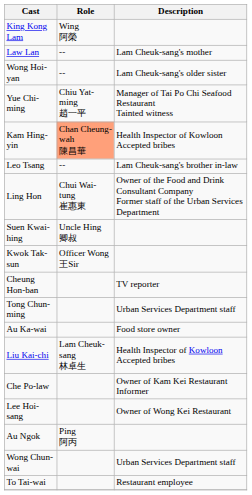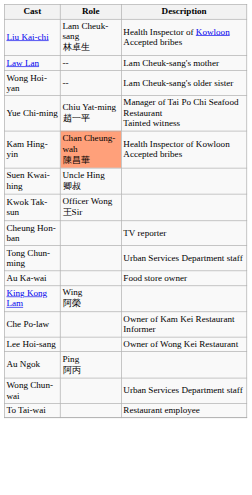rows swapped: Liu Kai-chi <-> King Kong Lam
- row: Leo Tsang | -- | Lam Cheuk-sang's brother in-law
- row: Ling Hon | Chui Wai-tung 崔惠東 | Owner of the Food and Drink Consultant Company Former staff of the Urban Services Department
